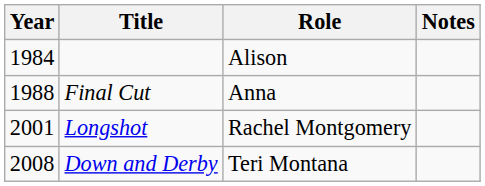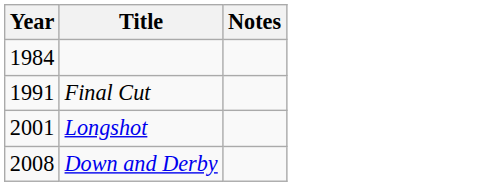- column: Role | Alison | Anna | Rachel Montgomery | Teri Montana
Final Cut | Year: 1988 -> 1991
